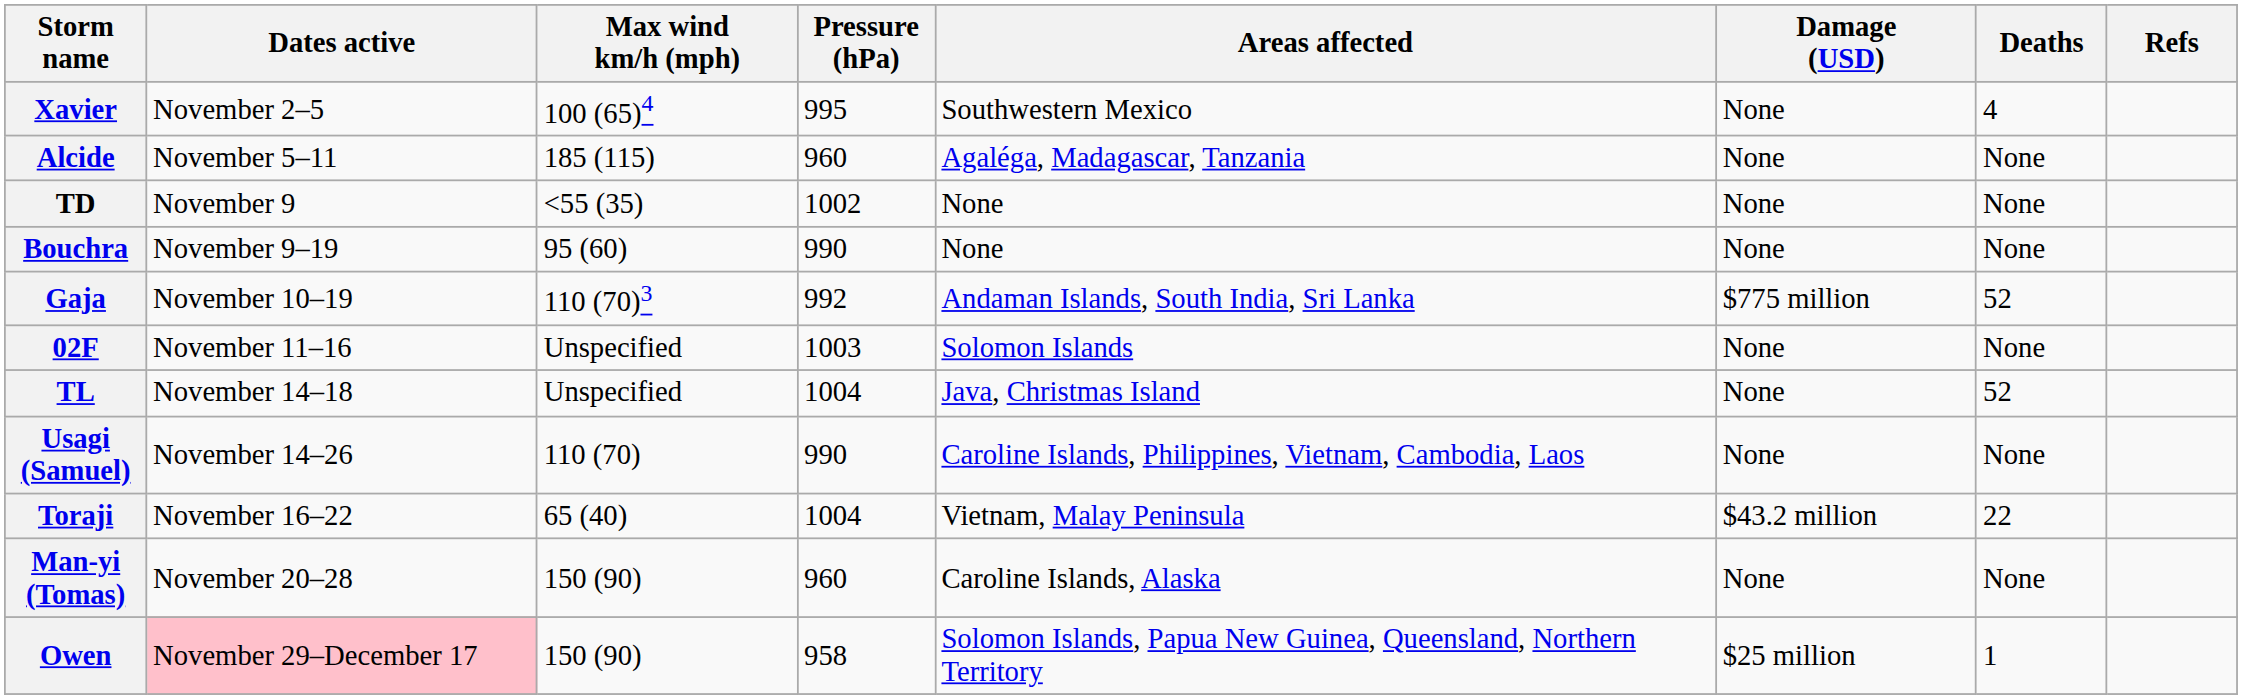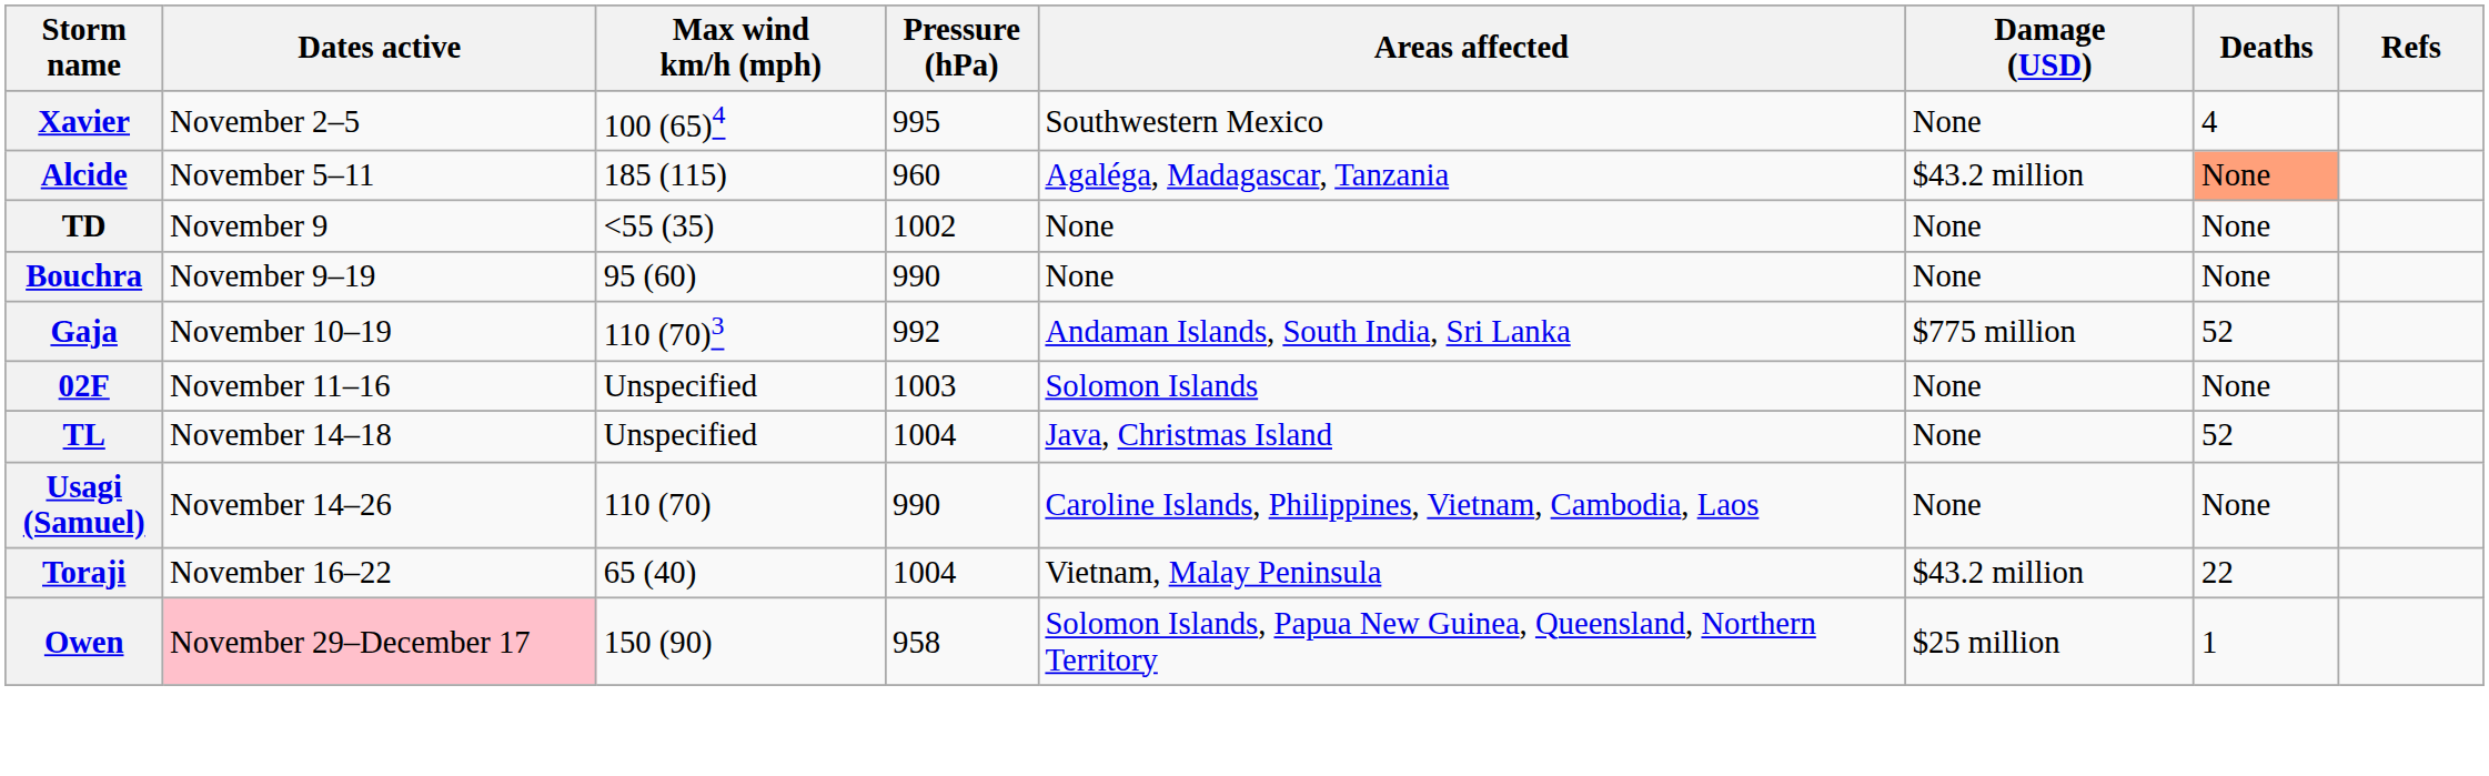Alcide | Damage (USD): None -> $43.2 million
Alcide | Deaths: no background -> lightsalmon background
- row: Man-yi (Tomas) | November 20–28 | 150 (90) | 960 | Caroline Islands, Alaska | None | None
